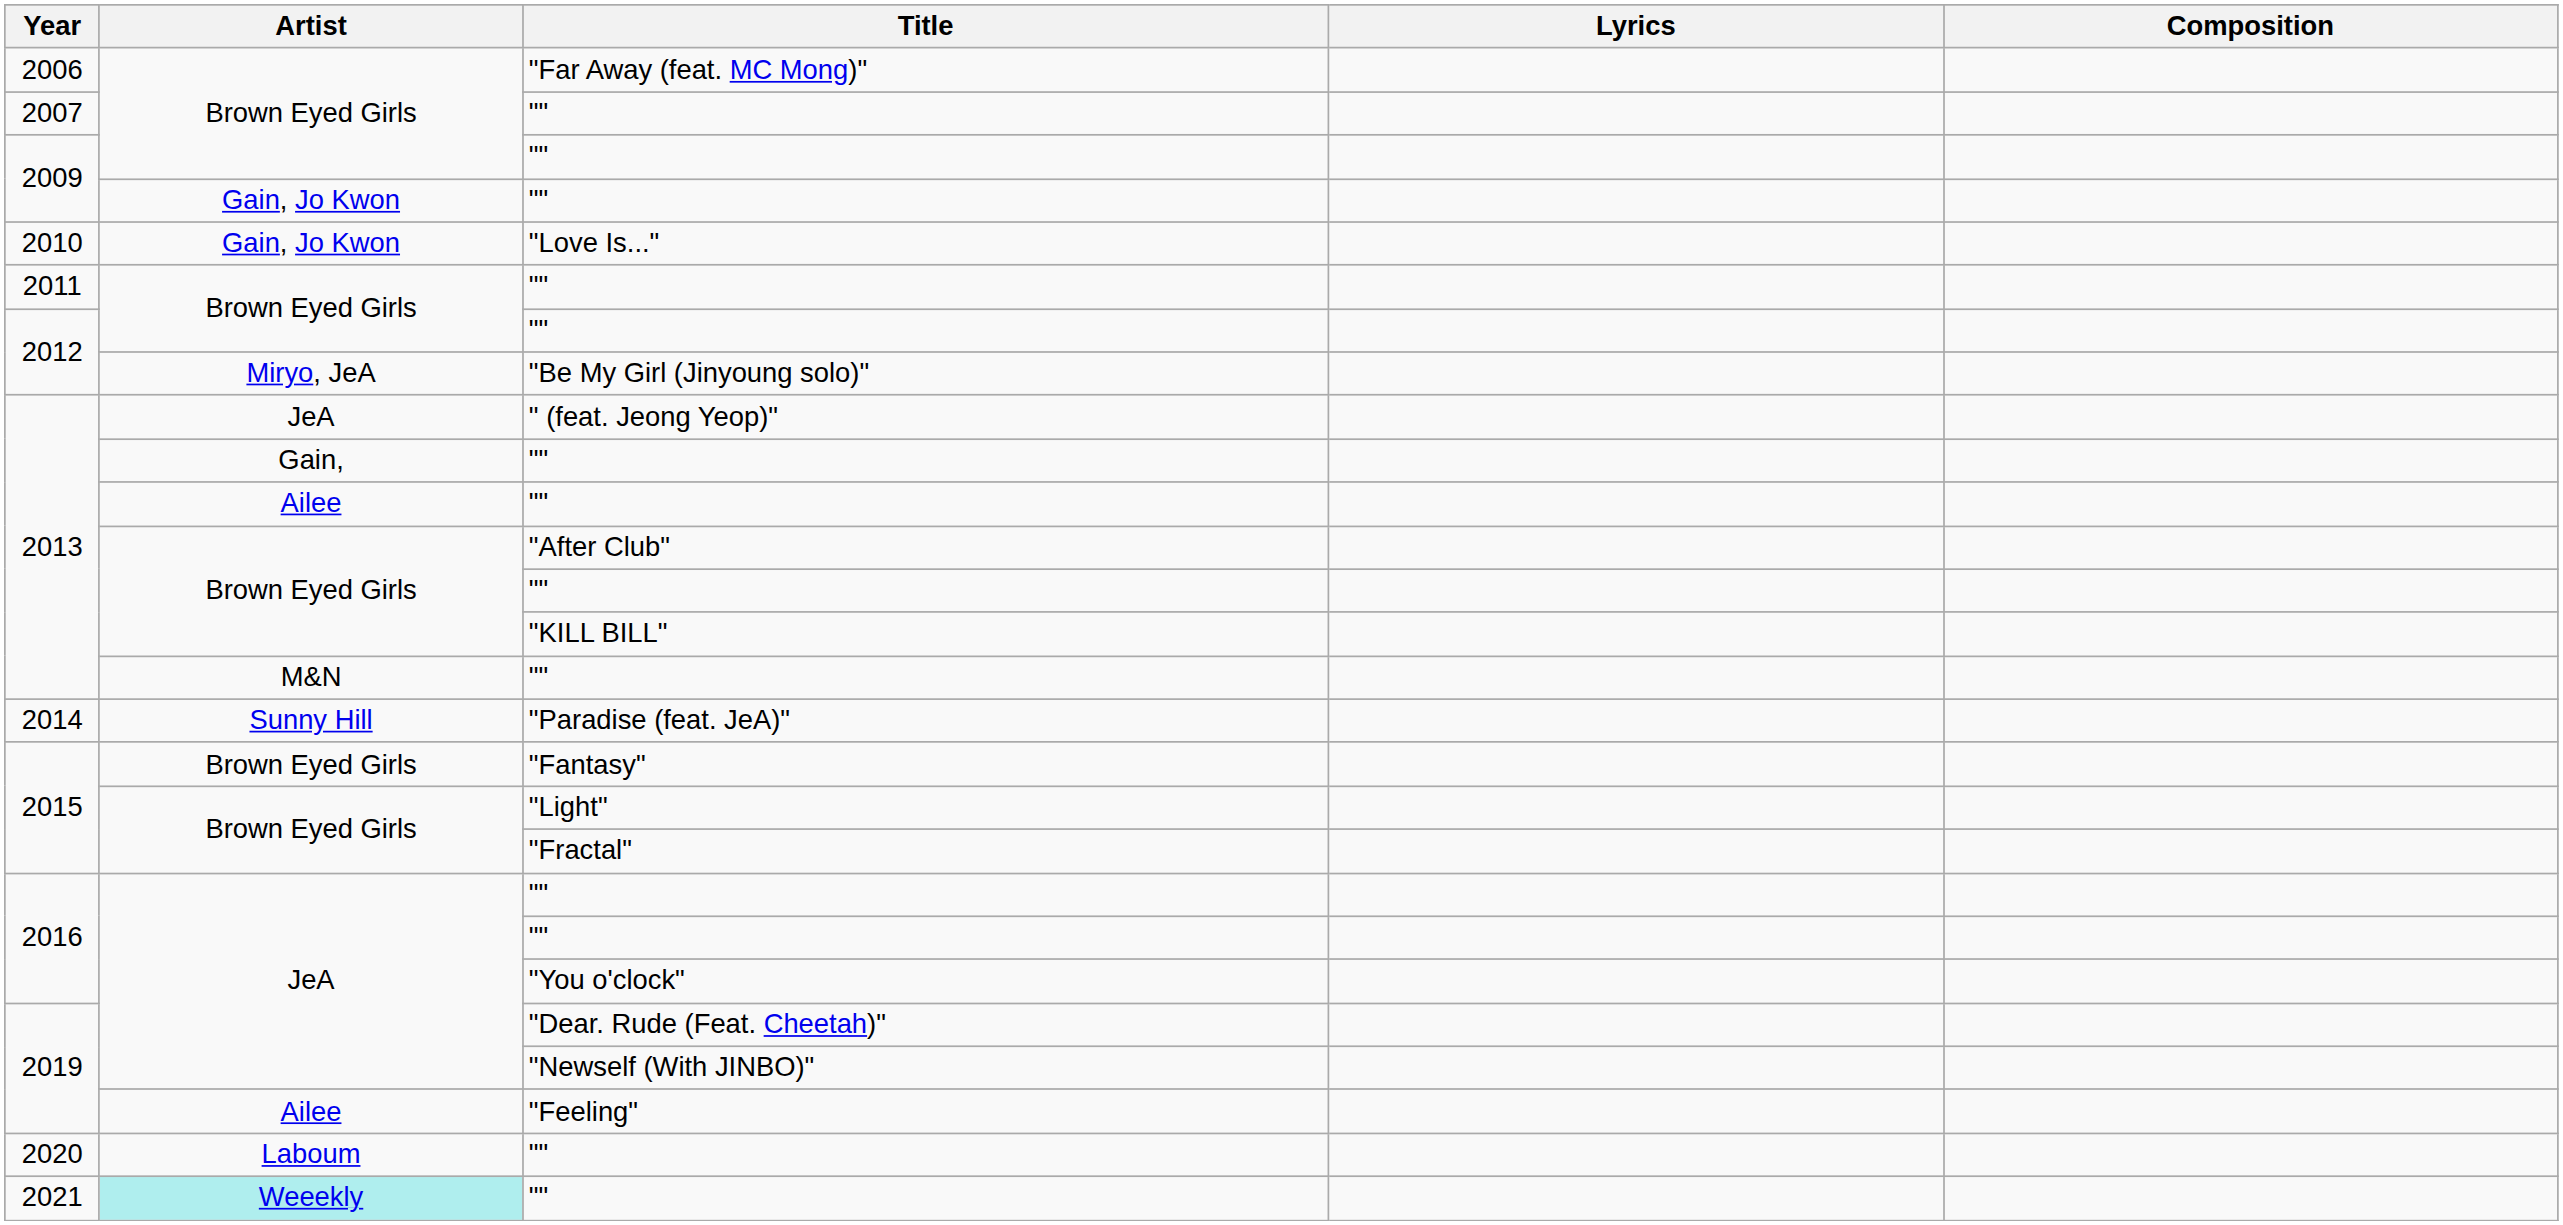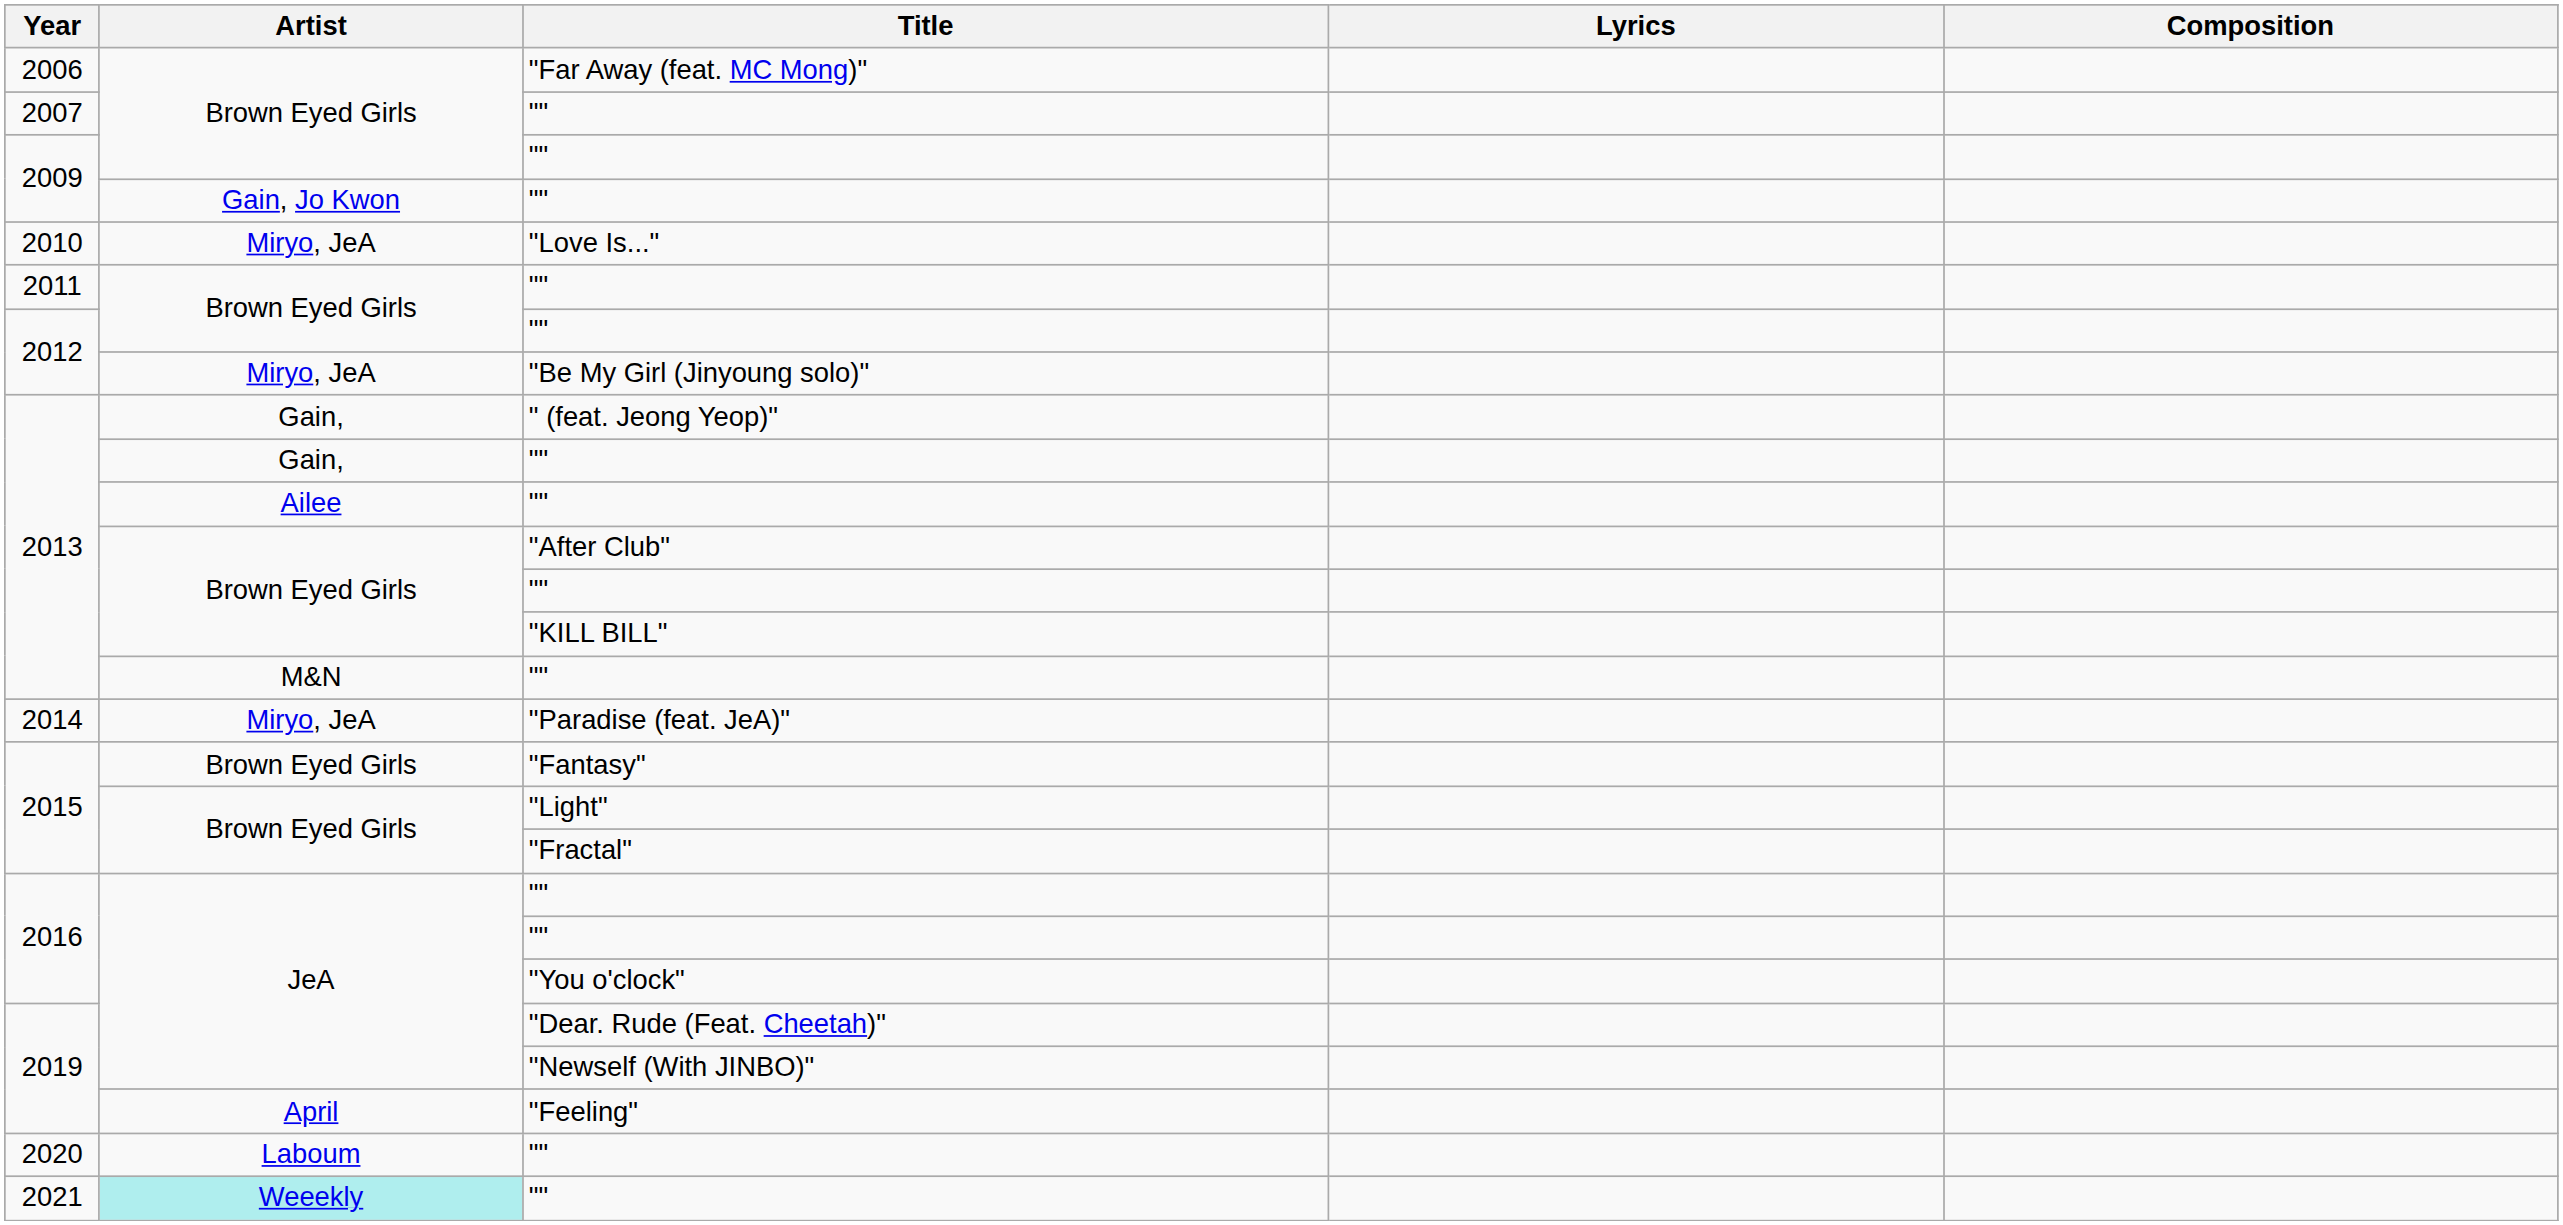"Love Is..." | Artist: Gain, Jo Kwon -> Miryo, JeA
" (feat. Jeong Yeop)" | Artist: JeA -> Gain,
"Paradise (feat. JeA)" | Artist: Sunny Hill -> Miryo, JeA
"Feeling" | Artist: Ailee -> April
